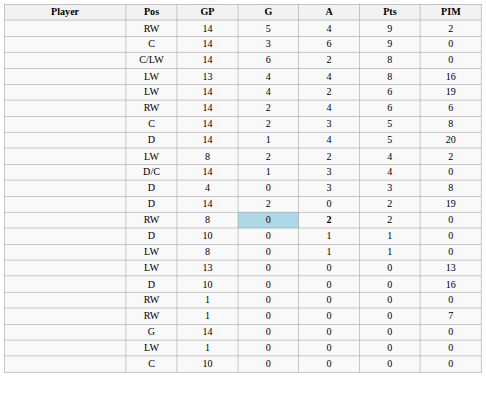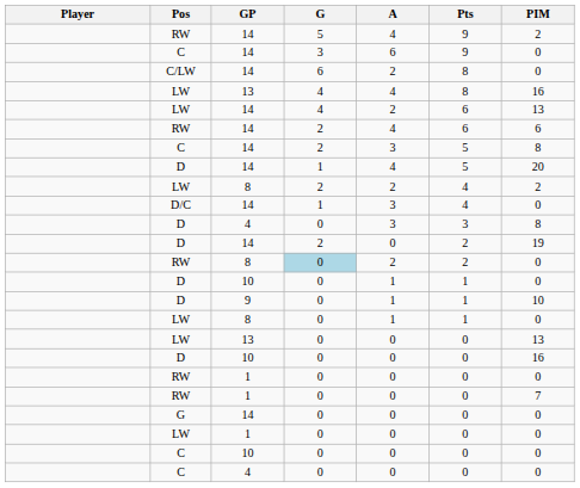LW / 14 | PIM: 19 -> 13
RW / 8 | A: bold -> normal
+ row: D | 9 | 0 | 1 | 1 | 10
+ row: C | 4 | 0 | 0 | 0 | 0
